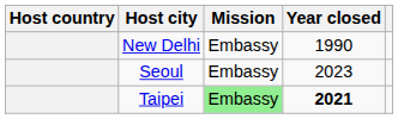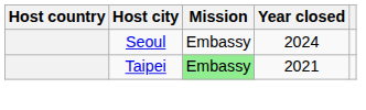- row: New Delhi | Embassy | 1990
Seoul | Year closed: 2023 -> 2024
Taipei | Year closed: bold -> normal
